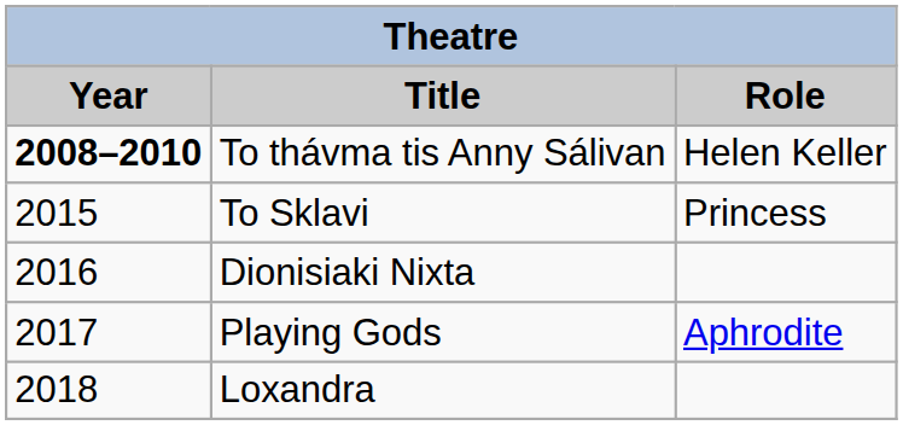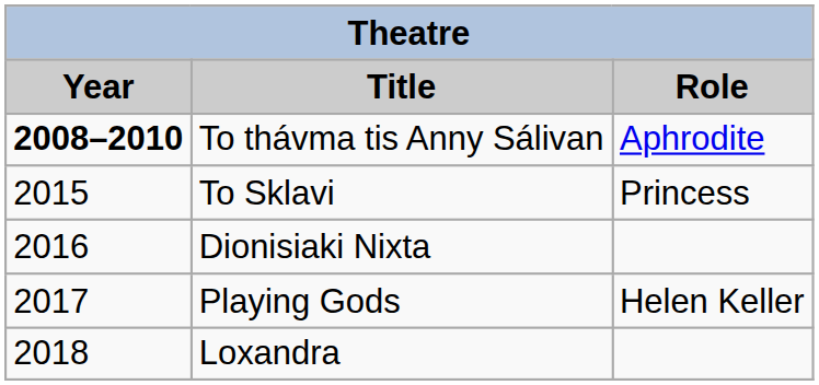To thávma tis Anny Sálivan | Role: Helen Keller -> Aphrodite
Playing Gods | Role: Aphrodite -> Helen Keller
